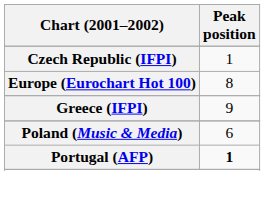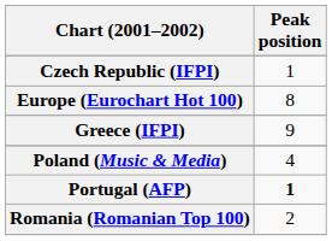Poland (Music & Media) | Peak position: 6 -> 4
+ row: Romania (Romanian Top 100) | 2
